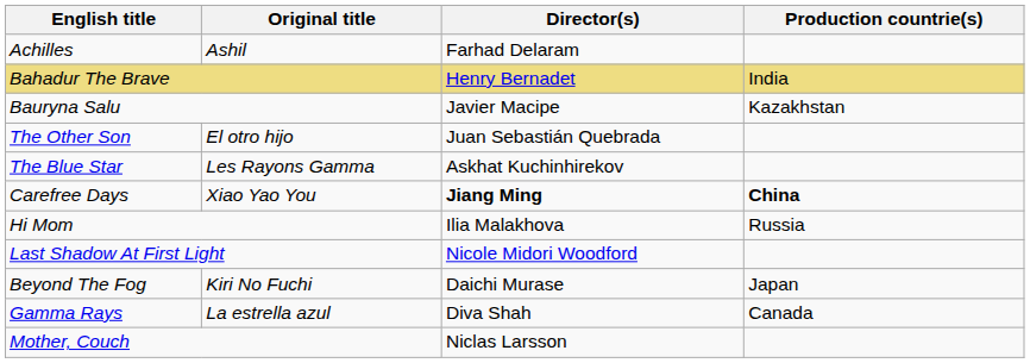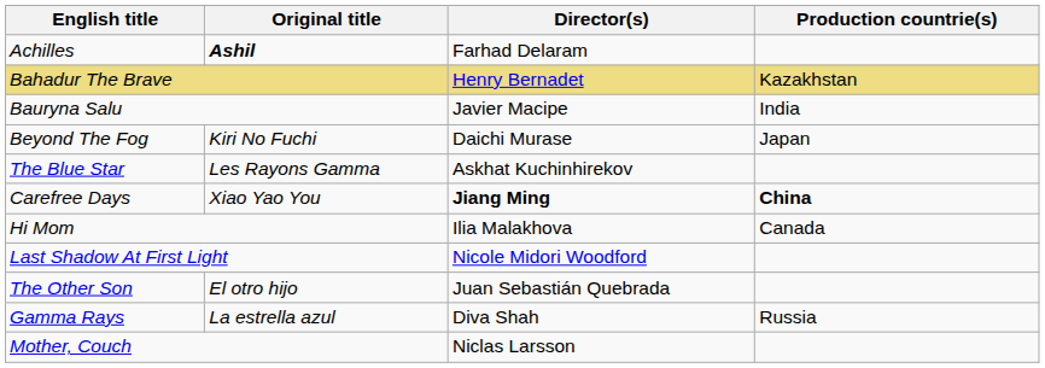Achilles | Original title: normal -> bold
Bahadur The Brave | Production countrie(s): India -> Kazakhstan
Bauryna Salu | Production countrie(s): Kazakhstan -> India
rows swapped: Beyond The Fog <-> The Other Son
Hi Mom | Production countrie(s): Russia -> Canada
Gamma Rays | Production countrie(s): Canada -> Russia
